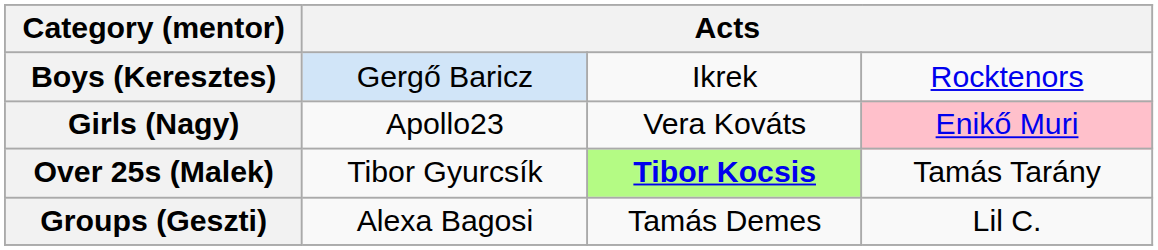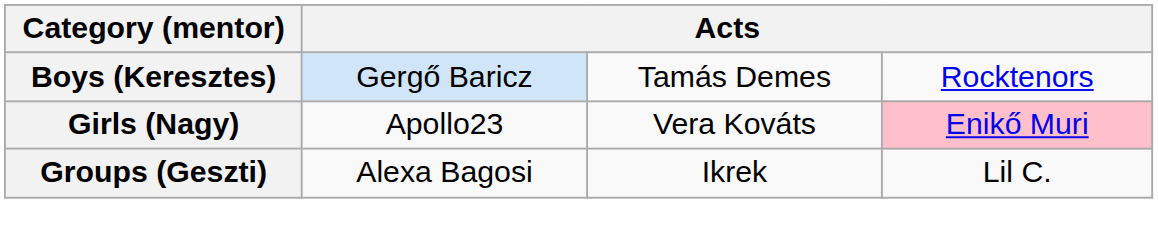Boys (Keresztes) | column 3: Ikrek -> Tamás Demes
- row: Over 25s (Malek) | Tibor Gyurcsík | Tibor Kocsis | Tamás Tarány
Groups (Geszti) | column 3: Tamás Demes -> Ikrek
